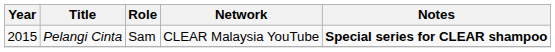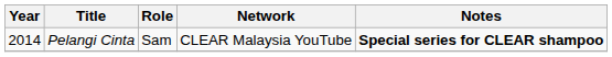Pelangi Cinta | Year: 2015 -> 2014
